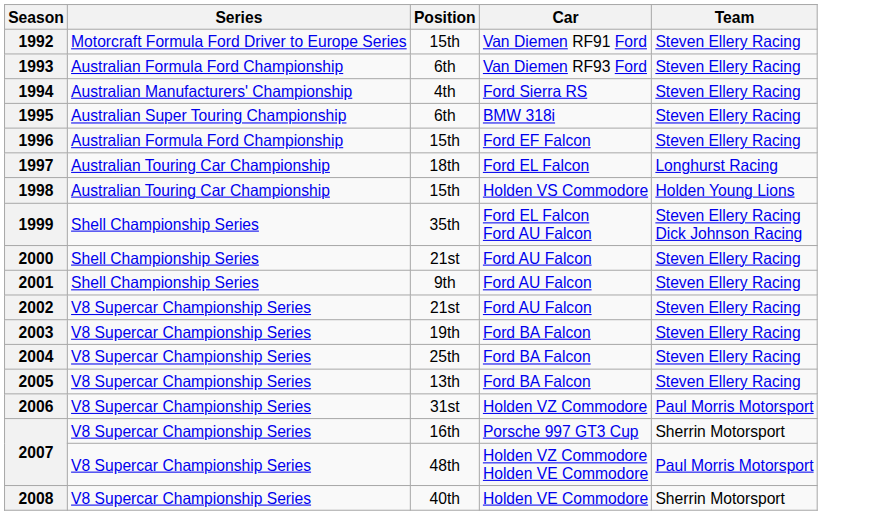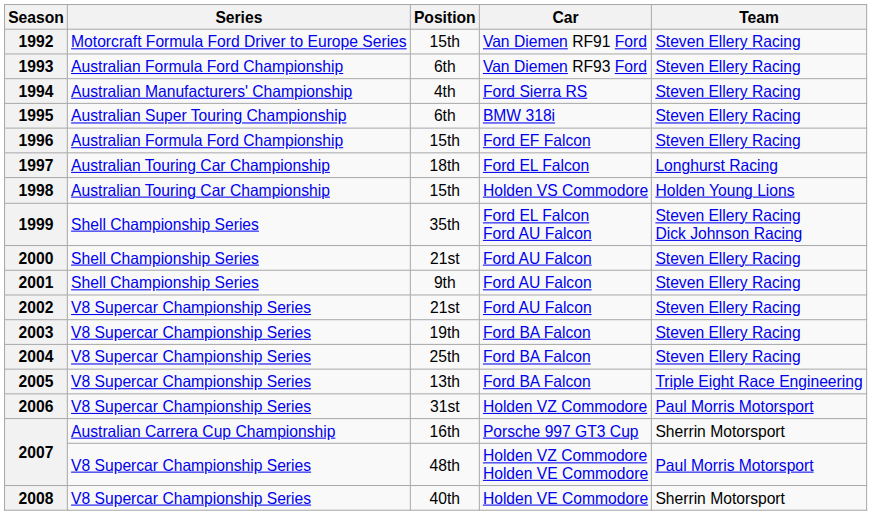2005 | Team: Steven Ellery Racing -> Triple Eight Race Engineering
2007 / 16th | Series: V8 Supercar Championship Series -> Australian Carrera Cup Championship
